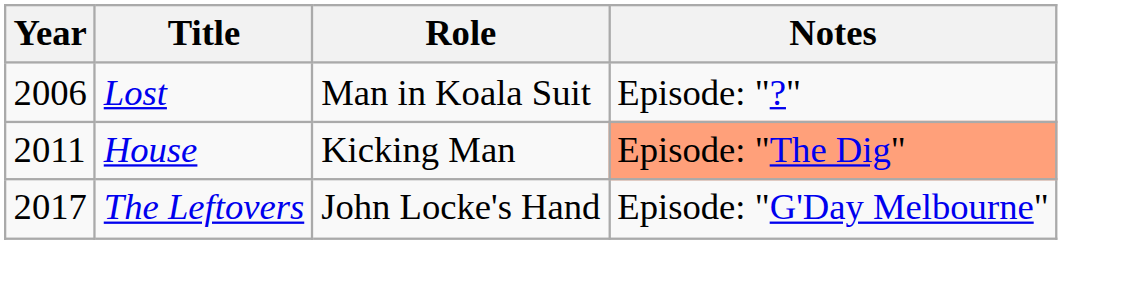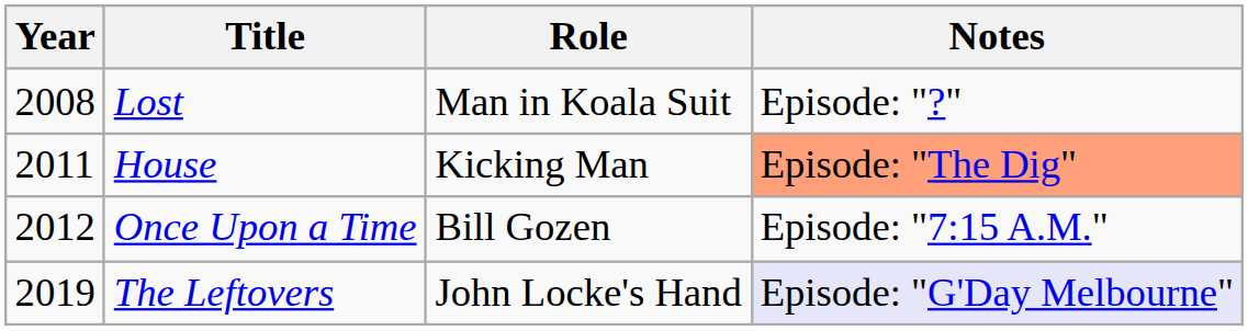Lost | Year: 2006 -> 2008
+ row: 2012 | Once Upon a Time | Bill Gozen | Episode: "7:15 A.M."
The Leftovers | Year: 2017 -> 2019
The Leftovers | Notes: no background -> lavender background
